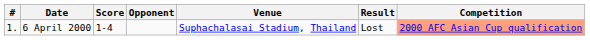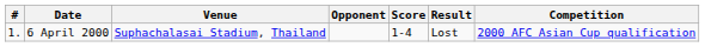columns swapped: Venue <-> Score
6 April 2000 | Competition: lightsalmon background -> no background
